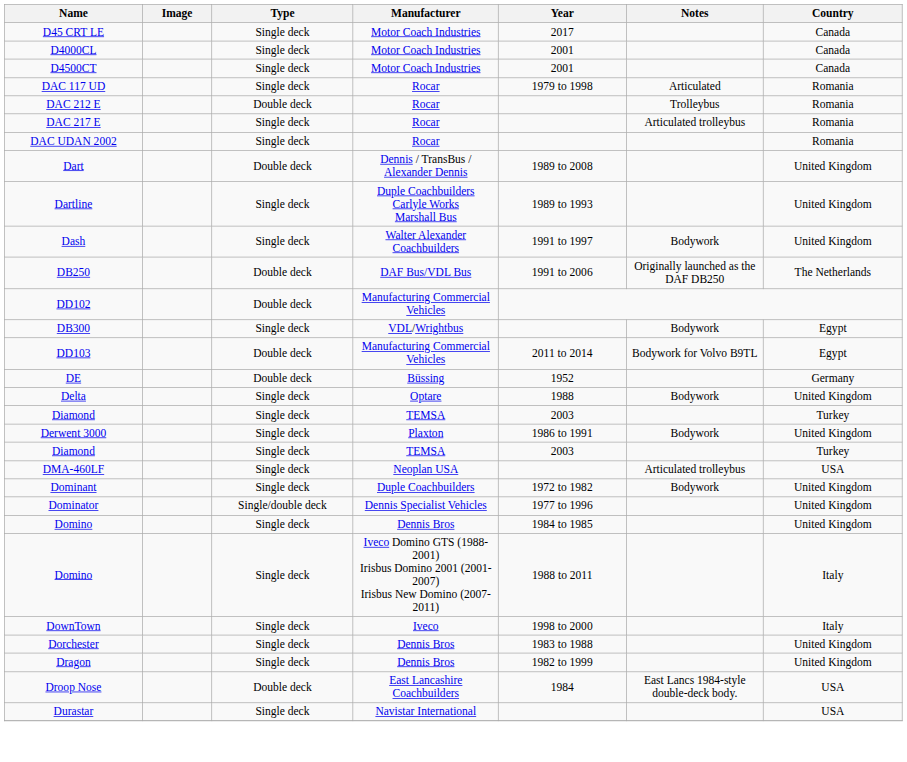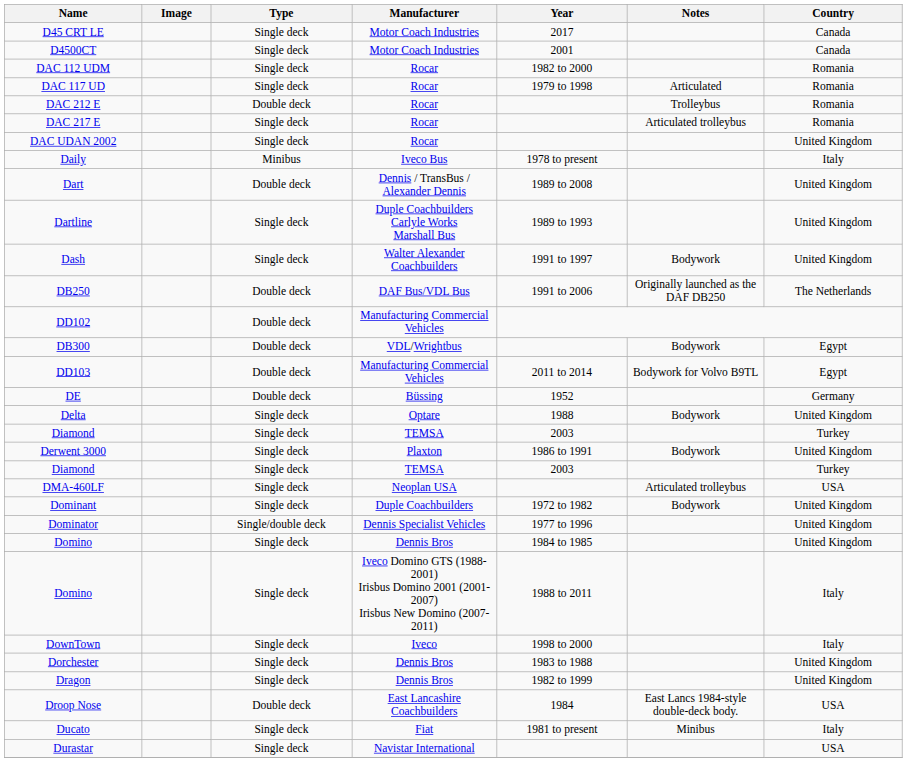- row: D4000CL | Single deck | Motor Coach Industries | 2001 | Canada
+ row: DAC 112 UDM | Single deck | Rocar | 1982 to 2000 | Romania
DAC UDAN 2002 | Country: Romania -> United Kingdom
+ row: Daily | Minibus | Iveco Bus | 1978 to present | Italy
DB300 | Type: Single deck -> Double deck
+ row: Ducato | Single deck | Fiat | 1981 to present | Minibus | Italy
